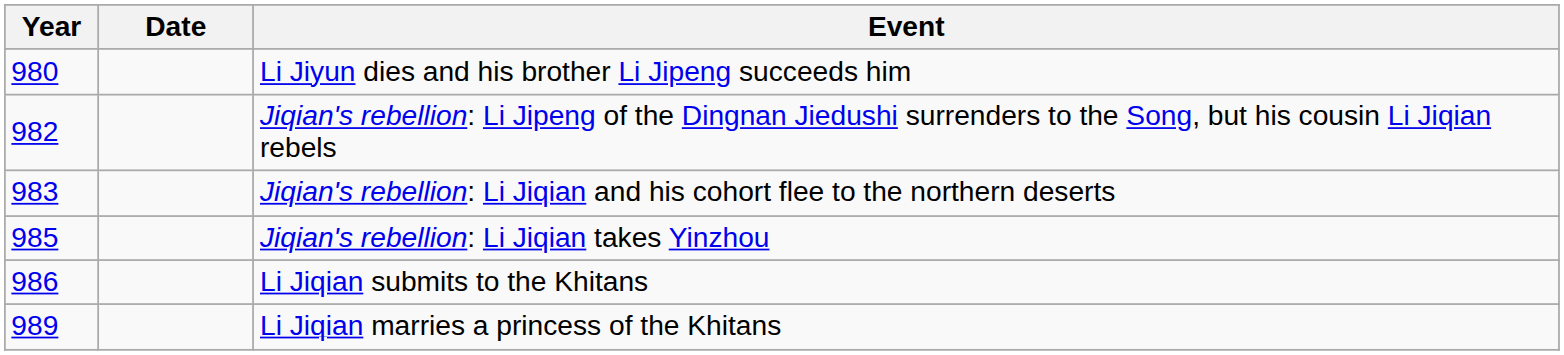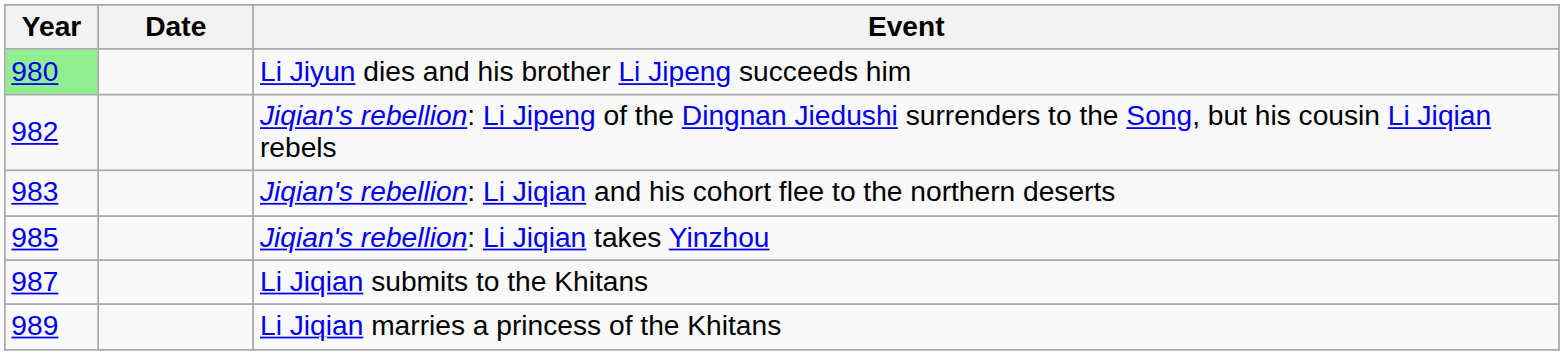Li Jiyun dies and his brother Li Jipeng succeeds him | Year: no background -> lightgreen background
Li Jiqian submits to the Khitans | Year: 986 -> 987
